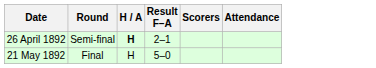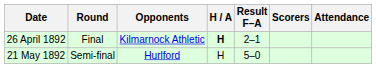+ column: Opponents | Kilmarnock Athletic | Hurlford
26 April 1892 | Round: Semi-final -> Final
21 May 1892 | Round: Final -> Semi-final
